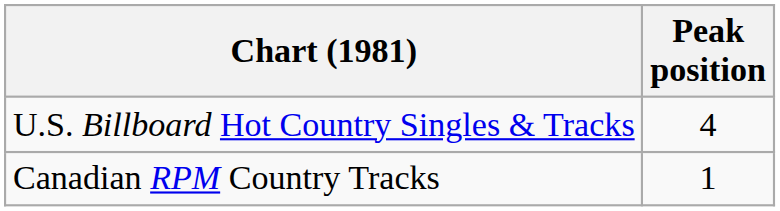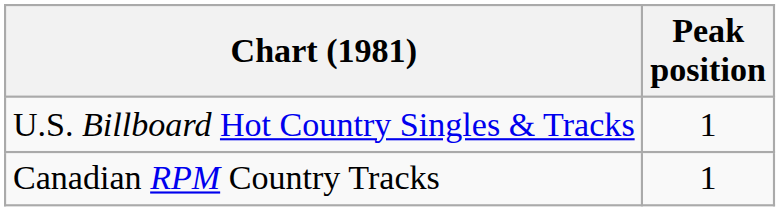U.S. Billboard Hot Country Singles & Tracks | Peak position: 4 -> 1
